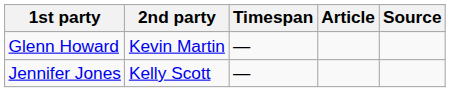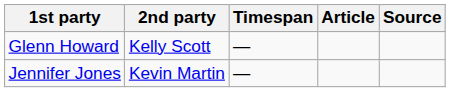Glenn Howard | 2nd party: Kevin Martin -> Kelly Scott
Jennifer Jones | 2nd party: Kelly Scott -> Kevin Martin
